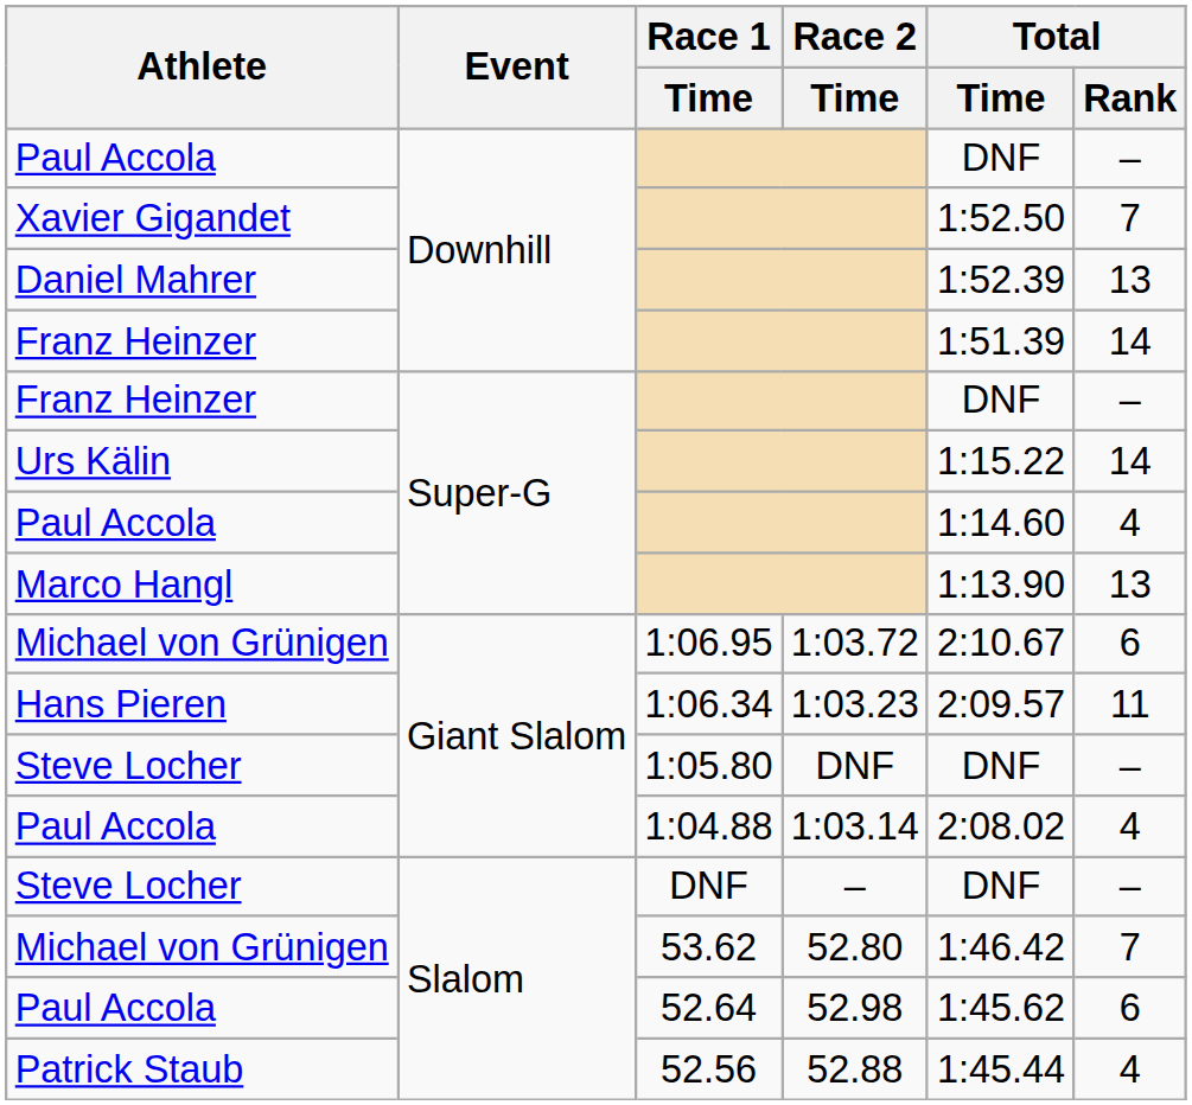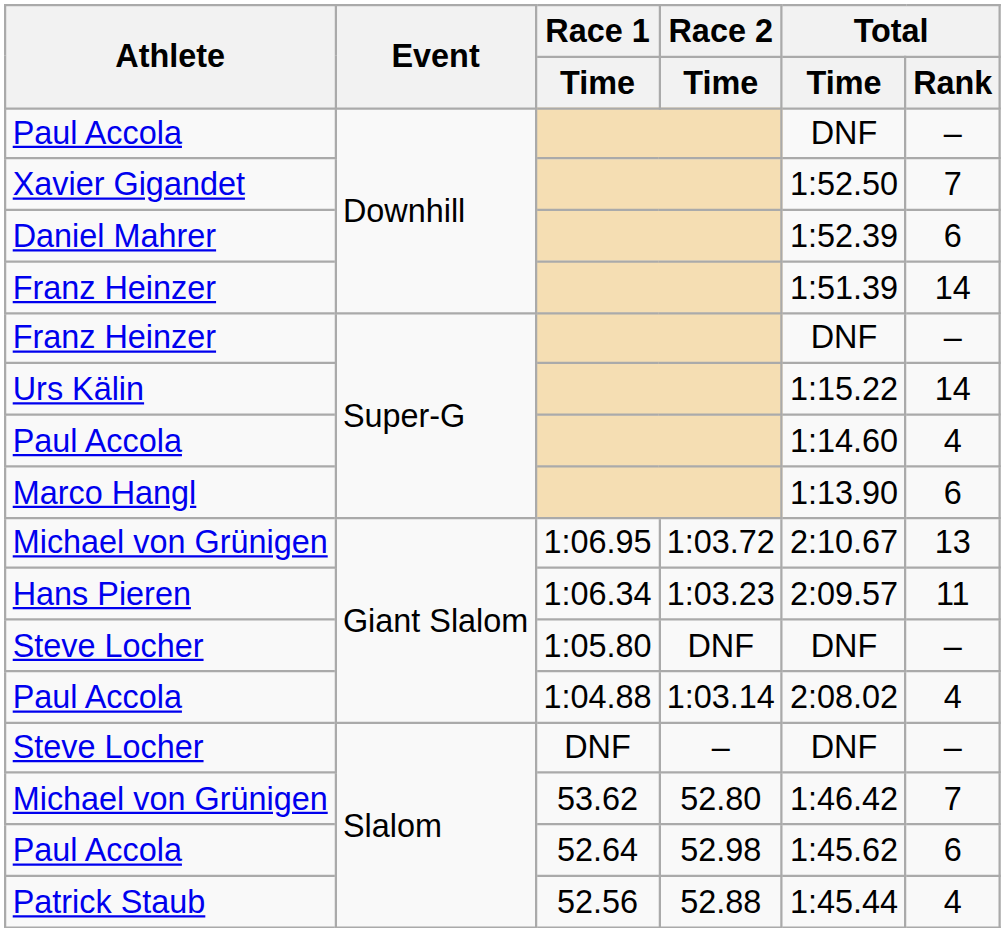Daniel Mahrer | Total / Rank: 13 -> 6
Marco Hangl | Total / Rank: 13 -> 6
Michael von Grünigen / Giant Slalom | Total / Rank: 6 -> 13
